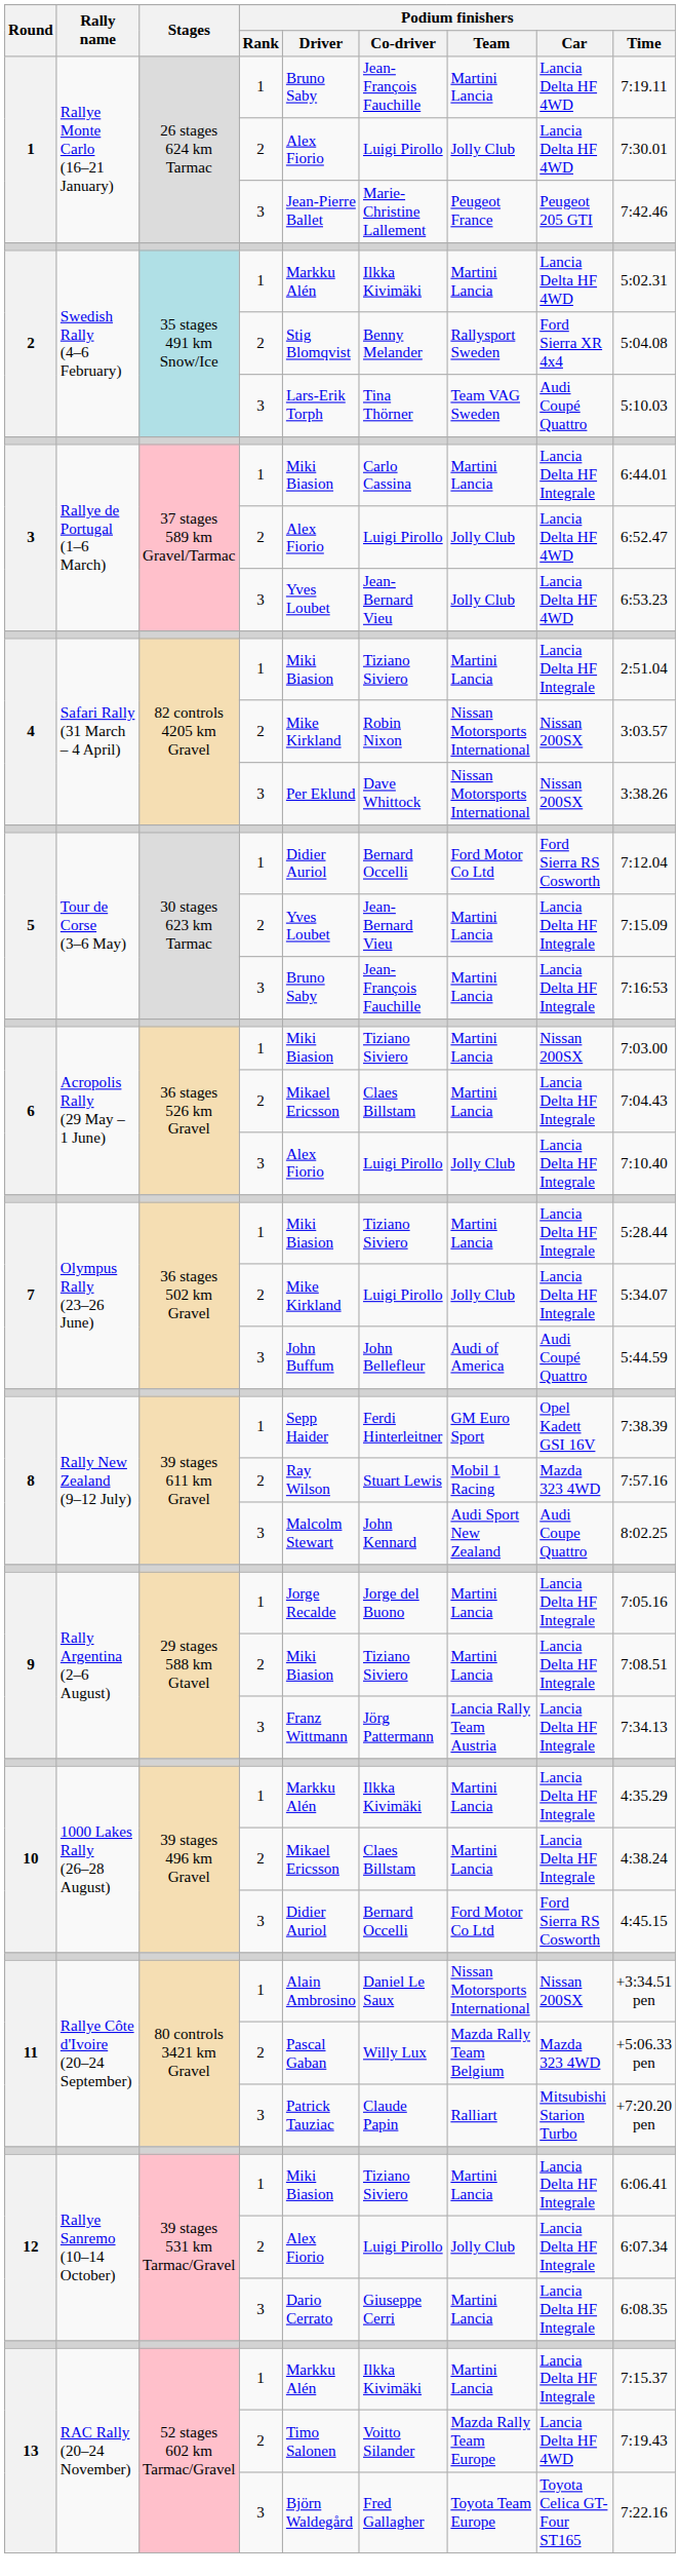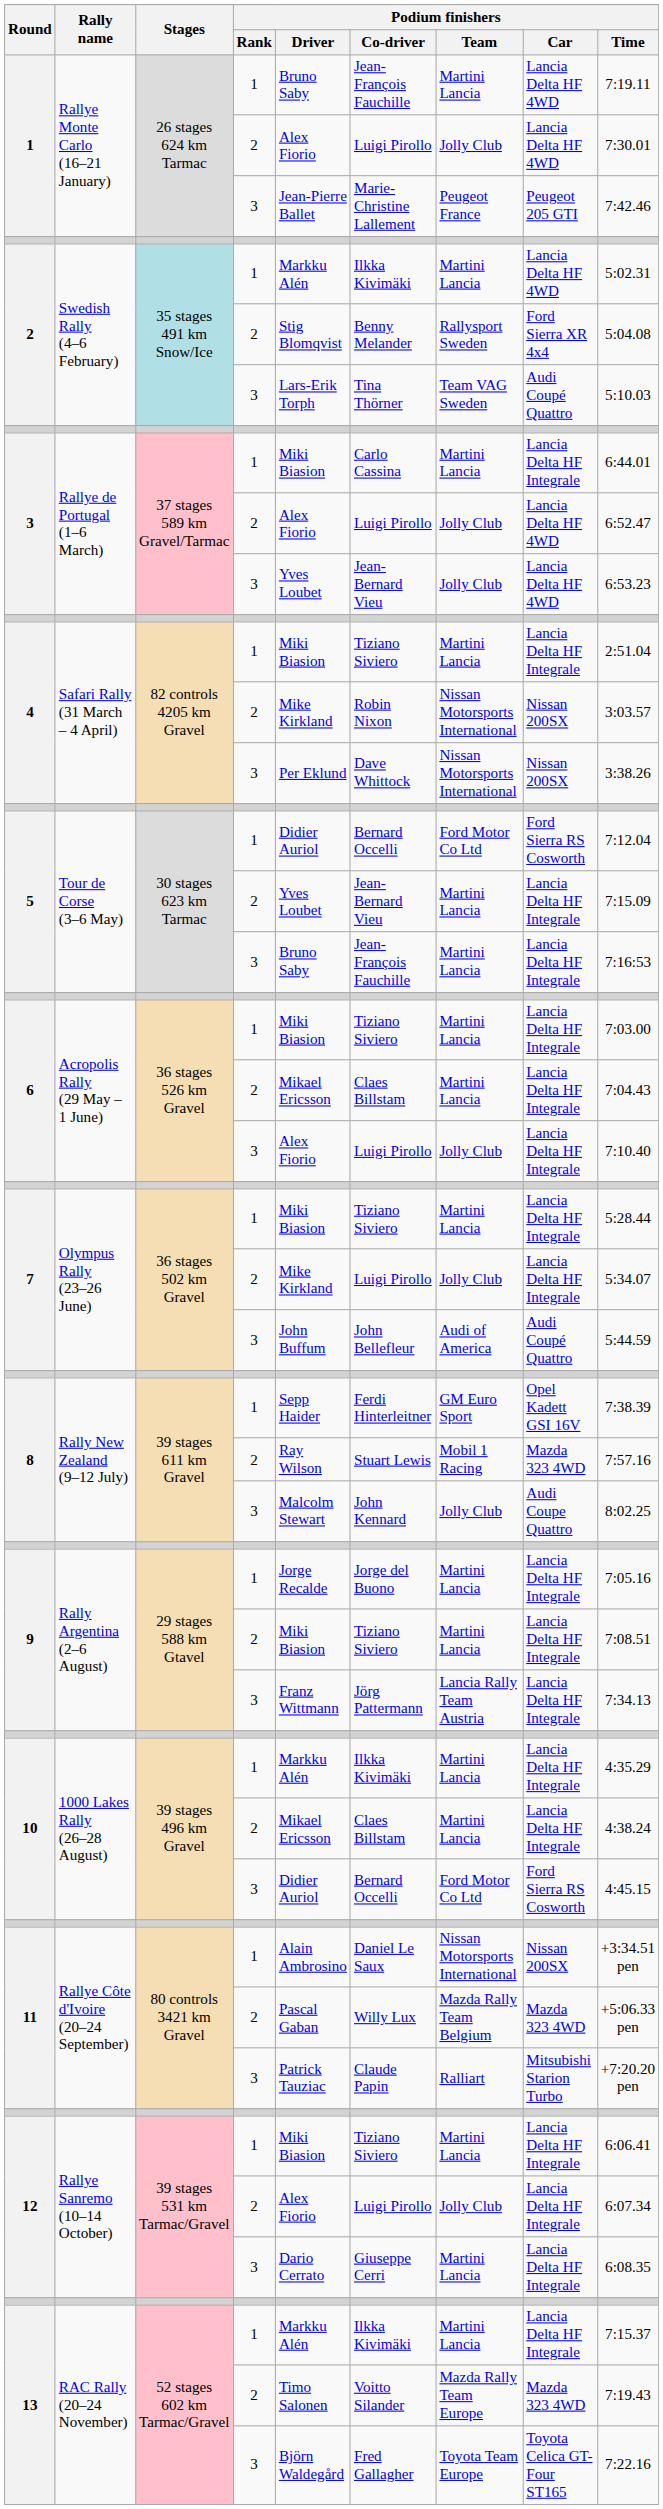6 / 1 | Podium finishers / Car: Nissan 200SX -> Lancia Delta HF Integrale
8 / 3 | Podium finishers / Team: Audi Sport New Zealand -> Jolly Club
13 / 2 | Podium finishers / Car: Lancia Delta HF 4WD -> Mazda 323 4WD
